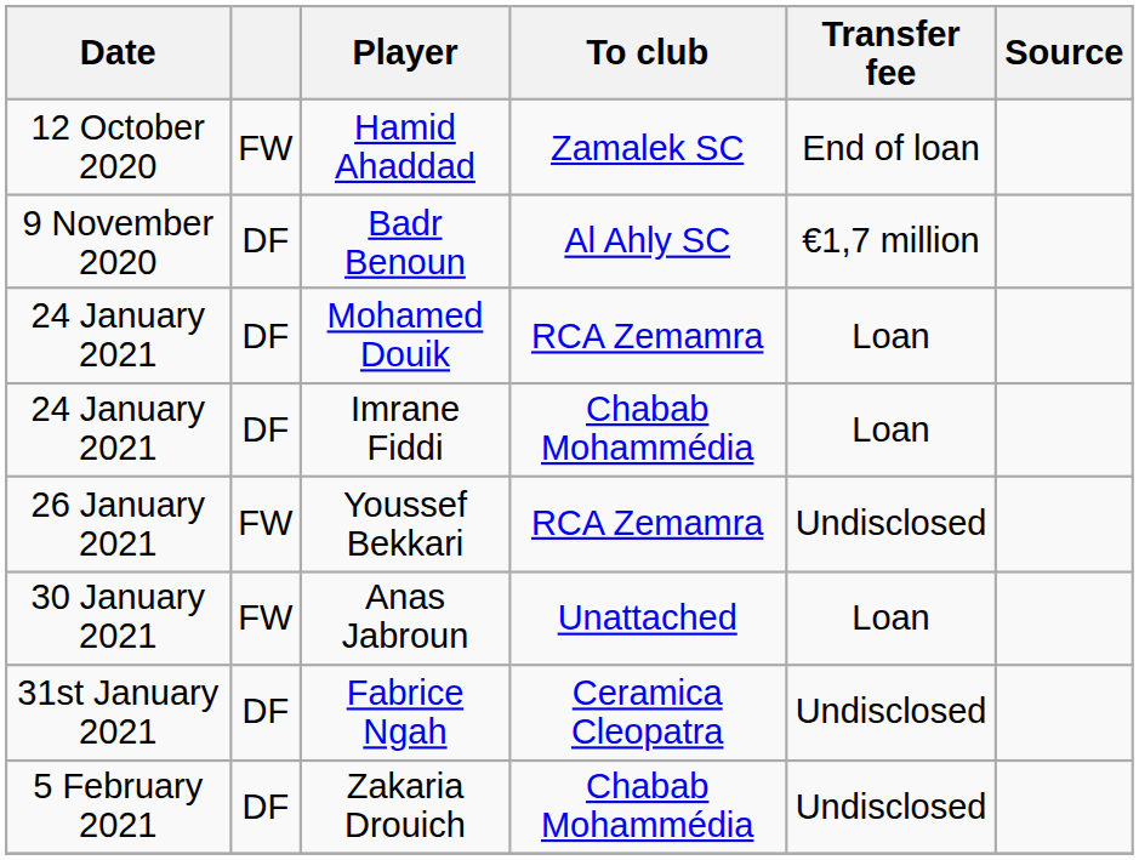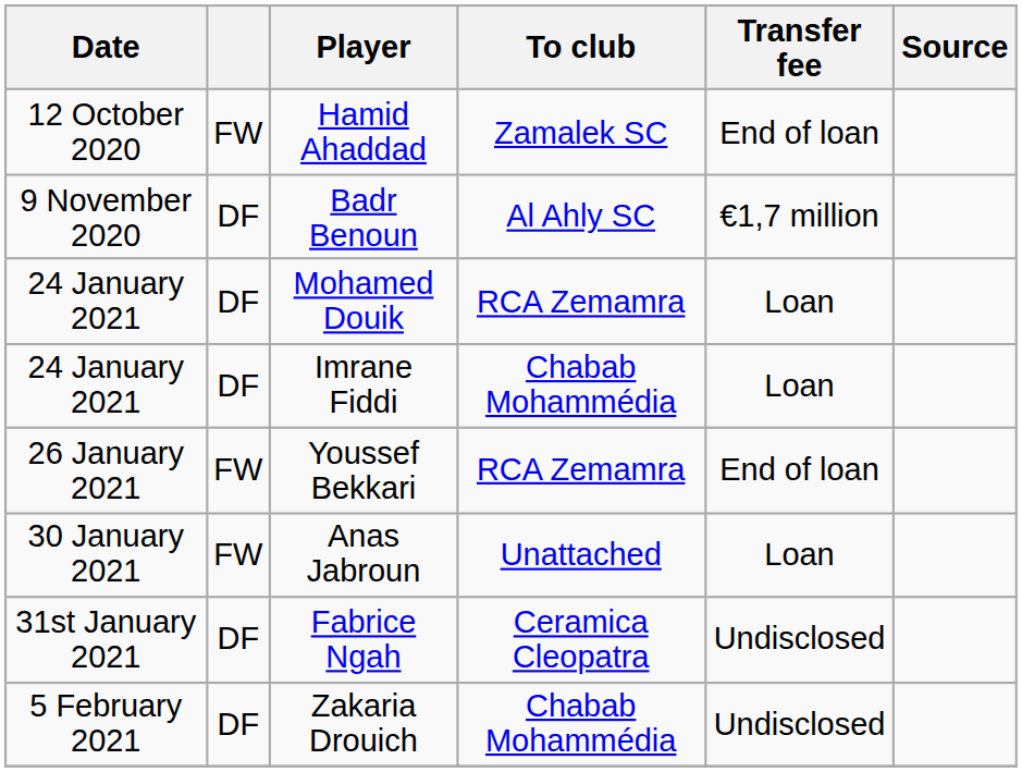Youssef Bekkari | Transfer fee: Undisclosed -> End of loan
